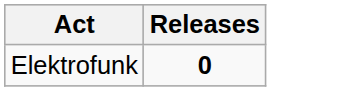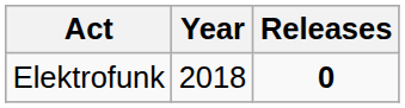+ column: Year | 2018
